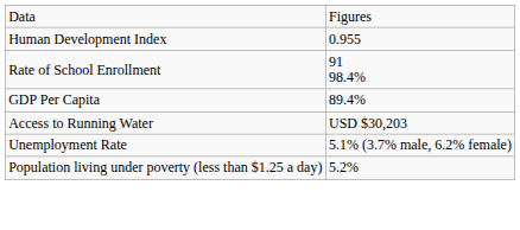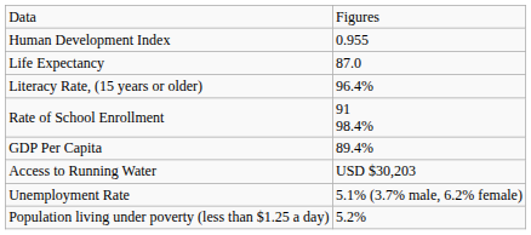+ row: Life Expectancy | 87.0
+ row: Literacy Rate, (15 years or older) | 96.4%
